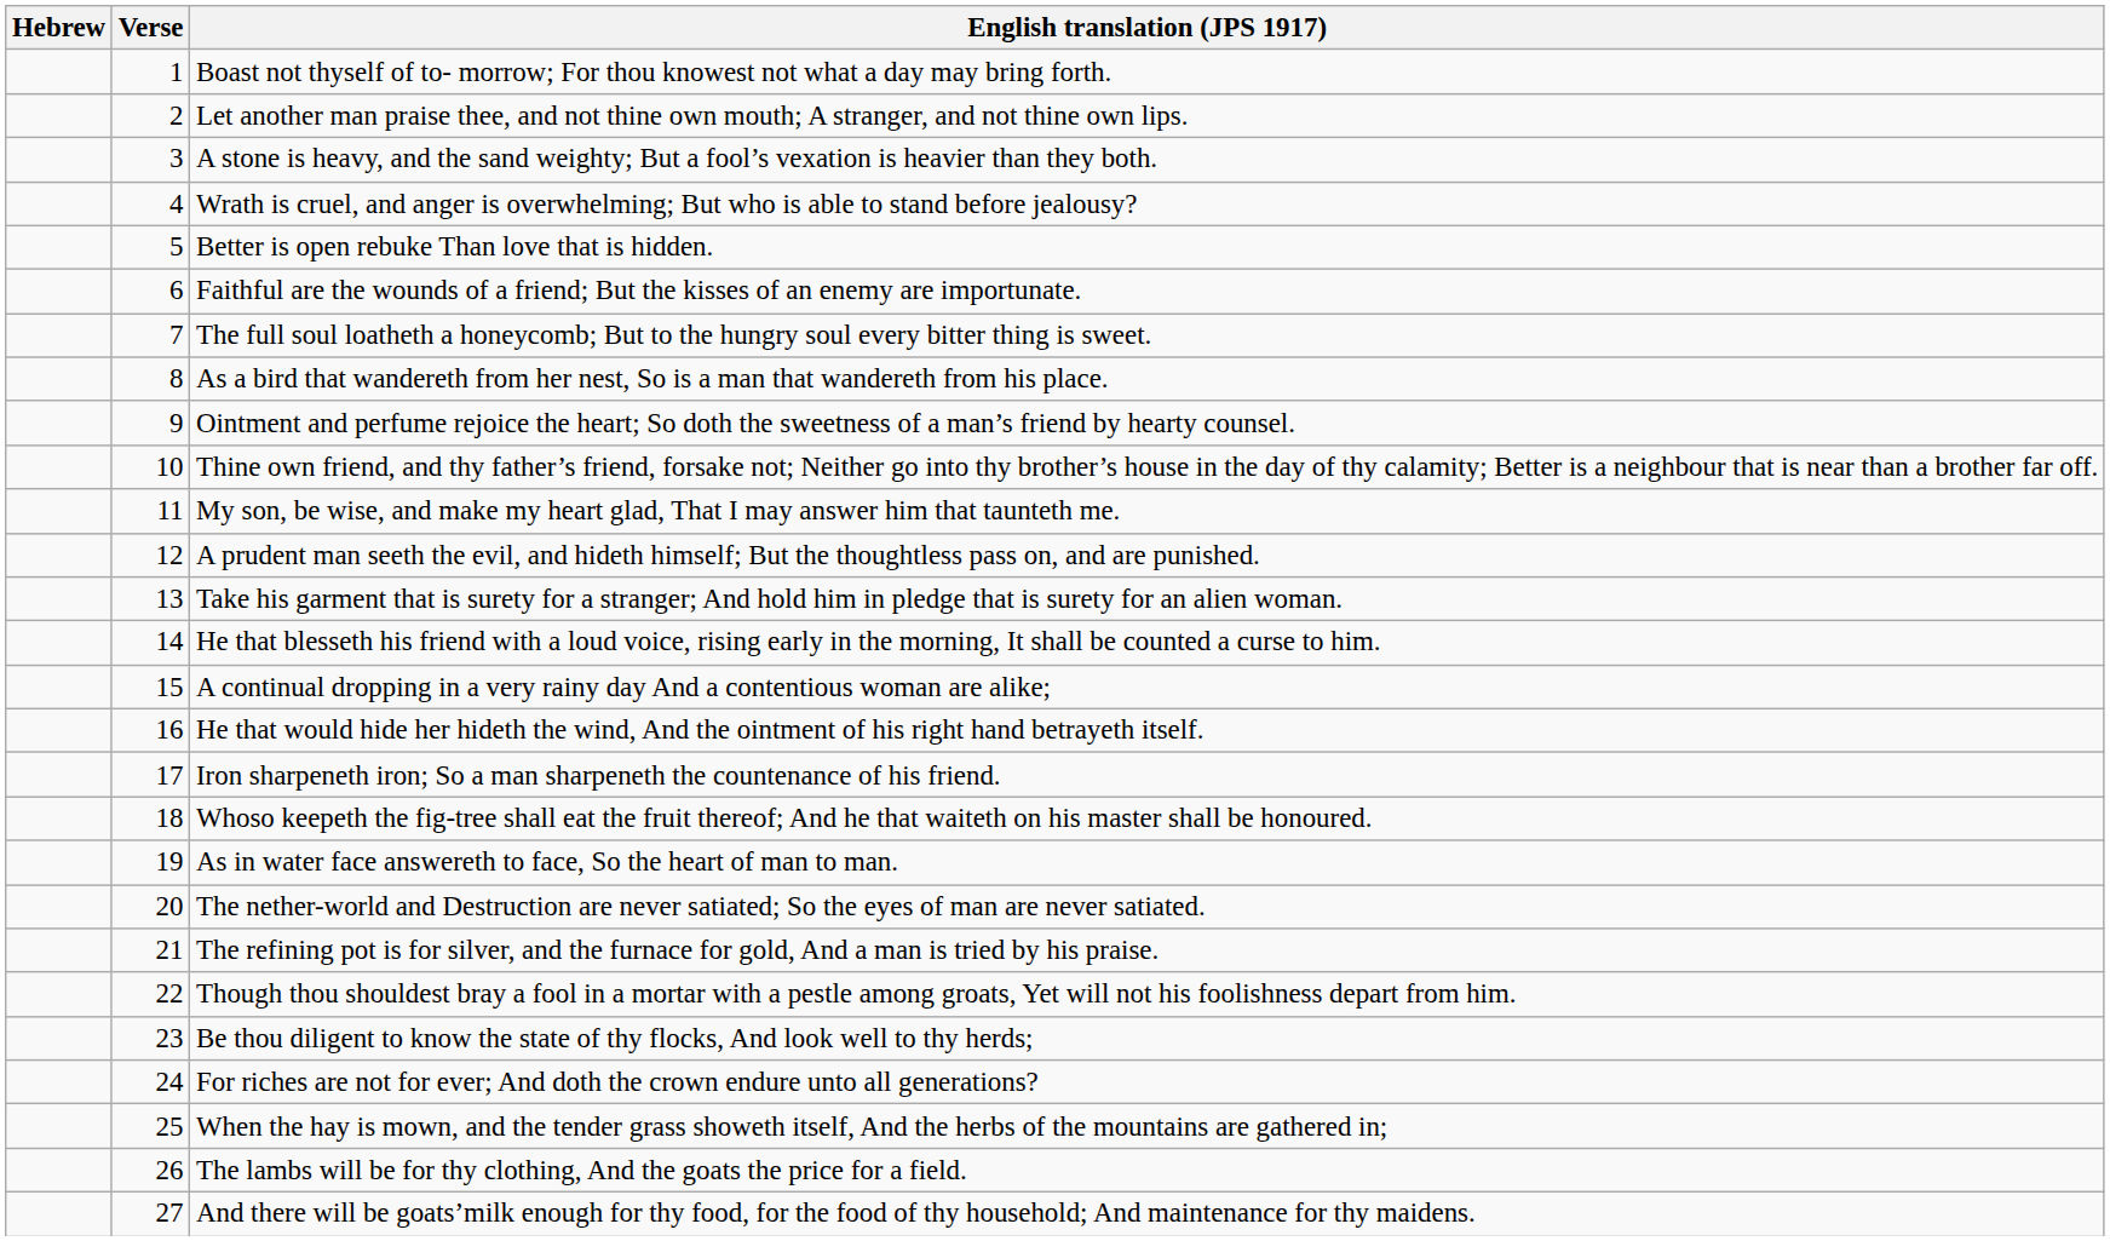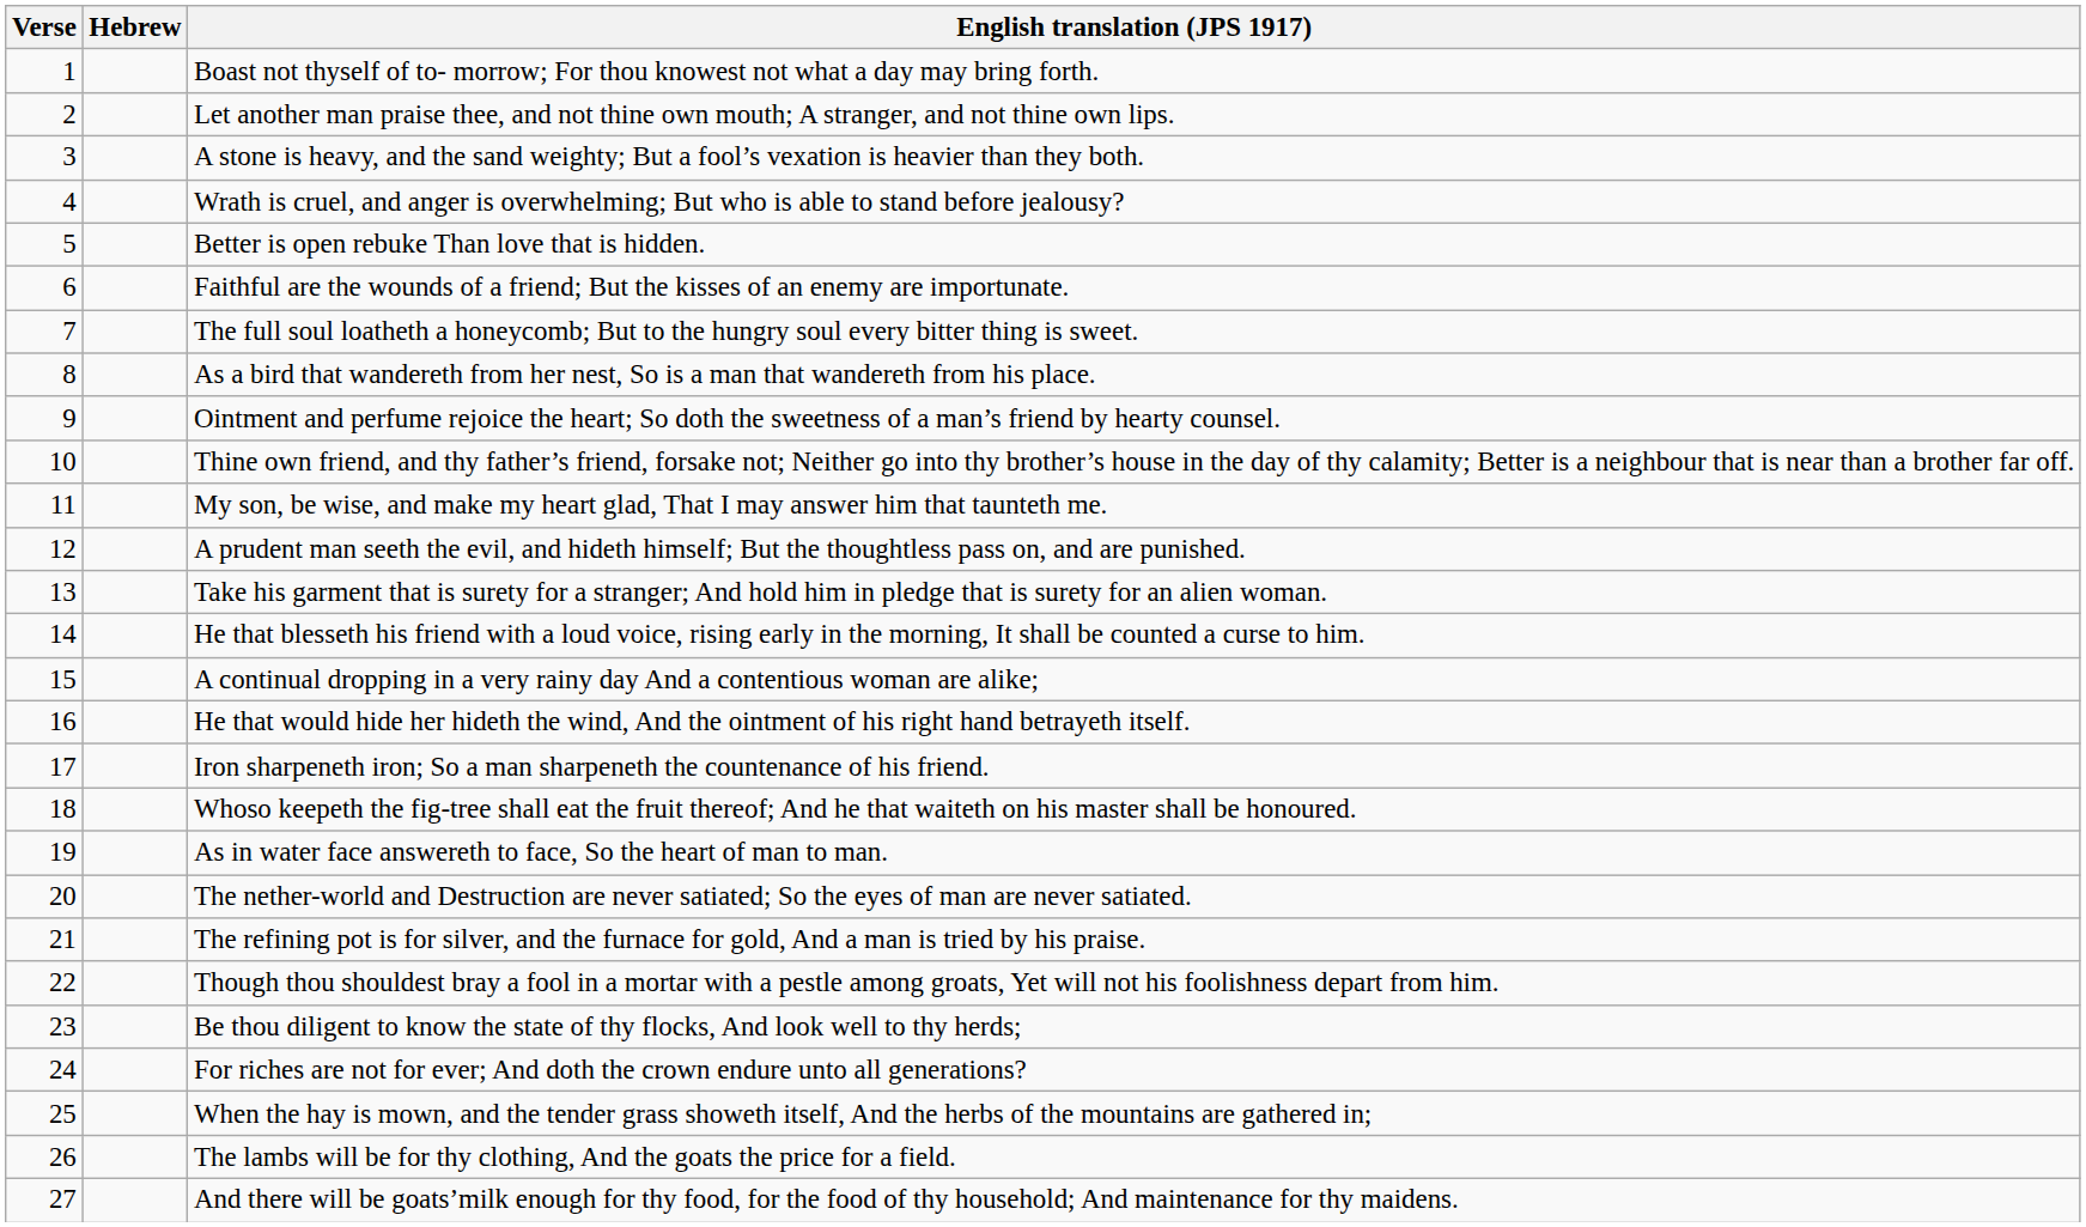columns swapped: Verse <-> Hebrew
